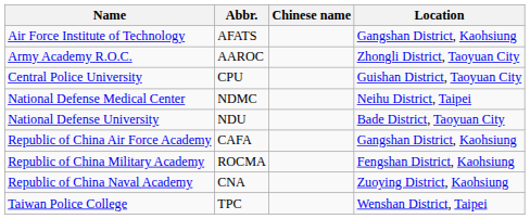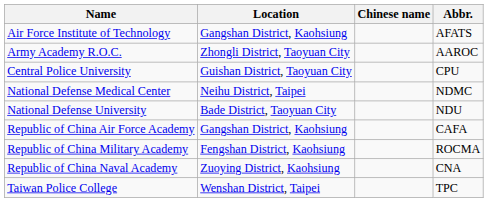columns swapped: Abbr. <-> Location
